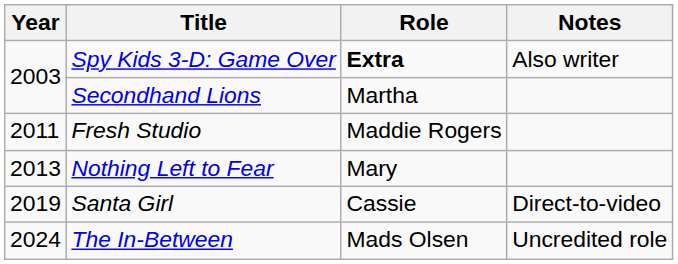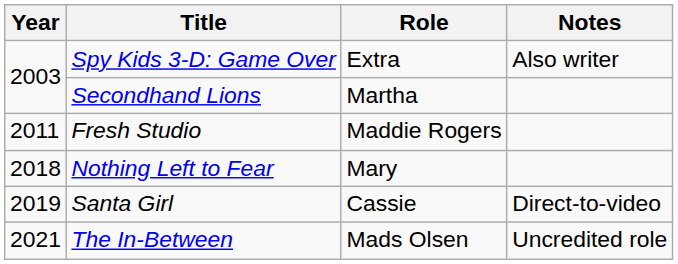Spy Kids 3-D: Game Over | Role: bold -> normal
Nothing Left to Fear | Year: 2013 -> 2018
The In-Between | Year: 2024 -> 2021
